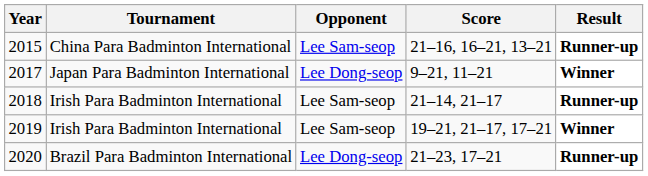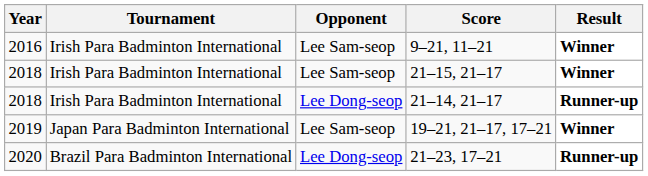- row: 2015 | China Para Badminton International | Lee Sam-seop | 21–16, 16–21, 13–21 | Runner-up
9–21, 11–21 | Year: 2017 -> 2016
9–21, 11–21 | Tournament: Japan Para Badminton International -> Irish Para Badminton International
9–21, 11–21 | Opponent: Lee Dong-seop -> Lee Sam-seop
+ row: 2018 | Irish Para Badminton International | Lee Sam-seop | 21–15, 21–17 | Winner
21–14, 21–17 | Opponent: Lee Sam-seop -> Lee Dong-seop
19–21, 21–17, 17–21 | Tournament: Irish Para Badminton International -> Japan Para Badminton International
